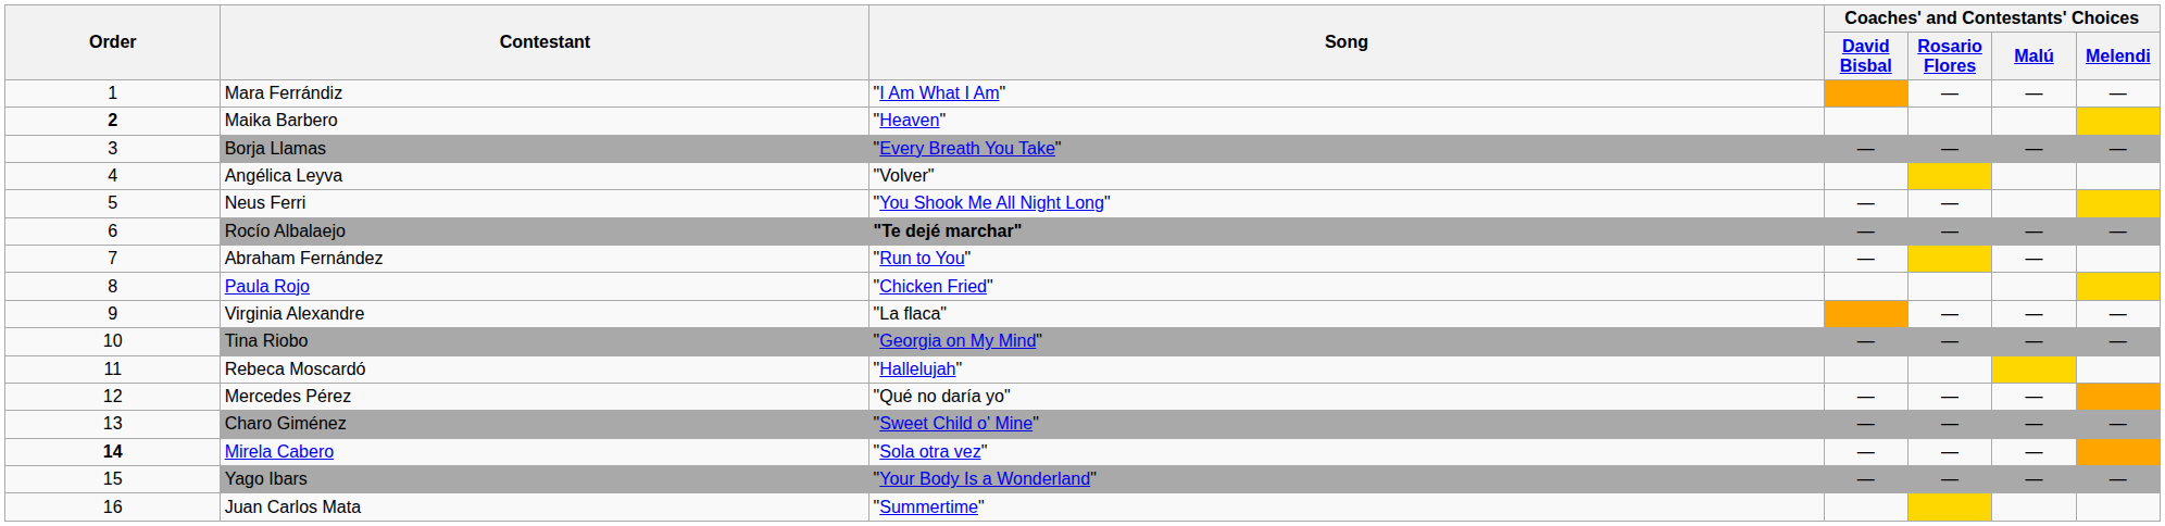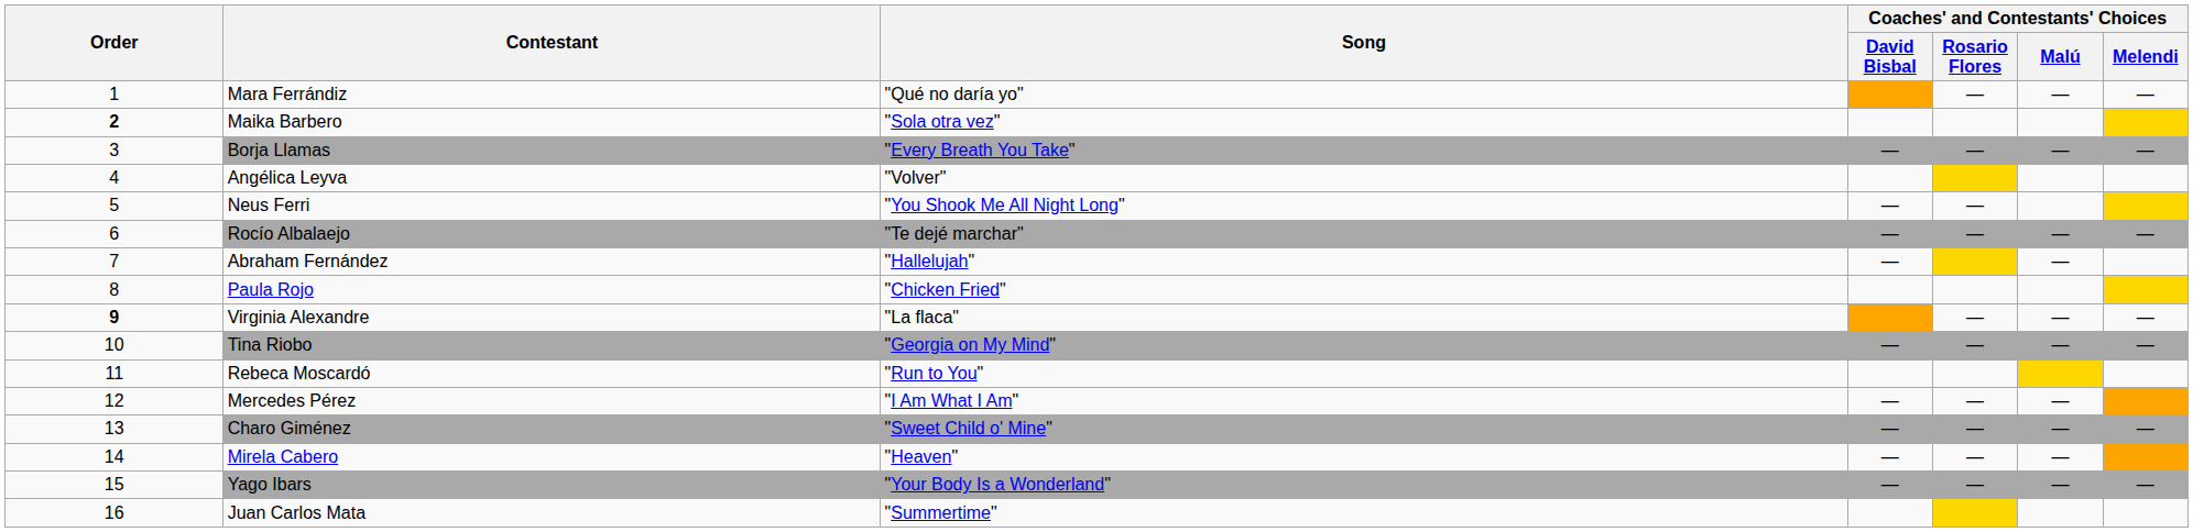Mara Ferrándiz | Song: "I Am What I Am" -> "Qué no daría yo"
Maika Barbero | Song: "Heaven" -> "Sola otra vez"
Rocío Albalaejo | Song: bold -> normal
Abraham Fernández | Song: "Run to You" -> "Hallelujah"
Virginia Alexandre | Order: normal -> bold
Rebeca Moscardó | Song: "Hallelujah" -> "Run to You"
Mercedes Pérez | Song: "Qué no daría yo" -> "I Am What I Am"
Mirela Cabero | Order: bold -> normal
Mirela Cabero | Song: "Sola otra vez" -> "Heaven"
